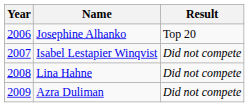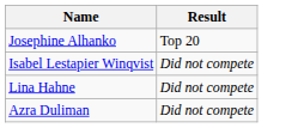- column: Year | 2006 | 2007 | 2008 | 2009
